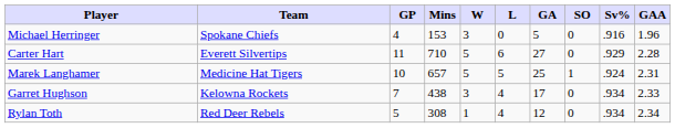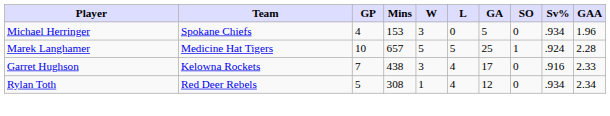Michael Herringer | Sv%: .916 -> .934
- row: Carter Hart | Everett Silvertips | 11 | 710 | 5 | 6 | 27 | 0 | .929 | 2.28
Marek Langhamer | GAA: 2.31 -> 2.28
Garret Hughson | Sv%: .934 -> .916
